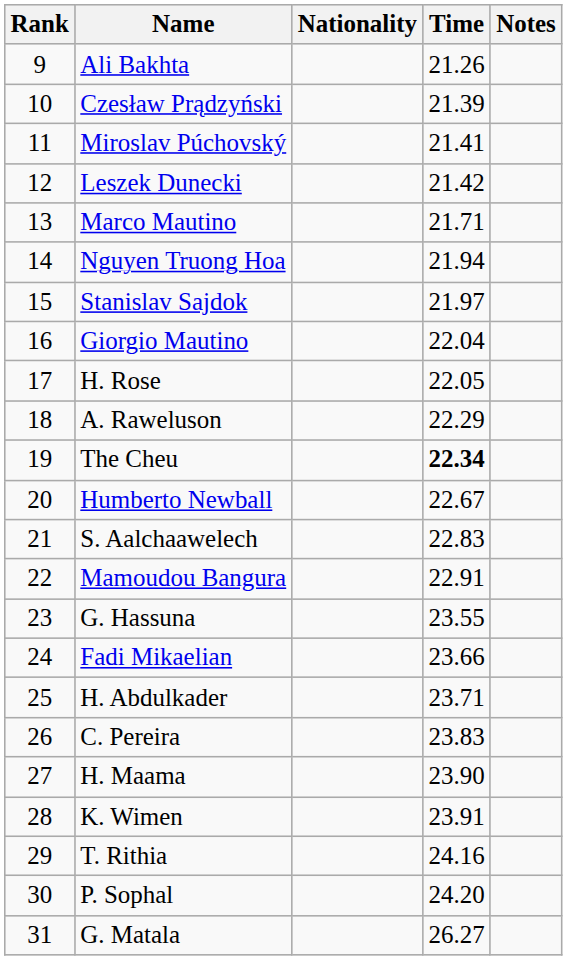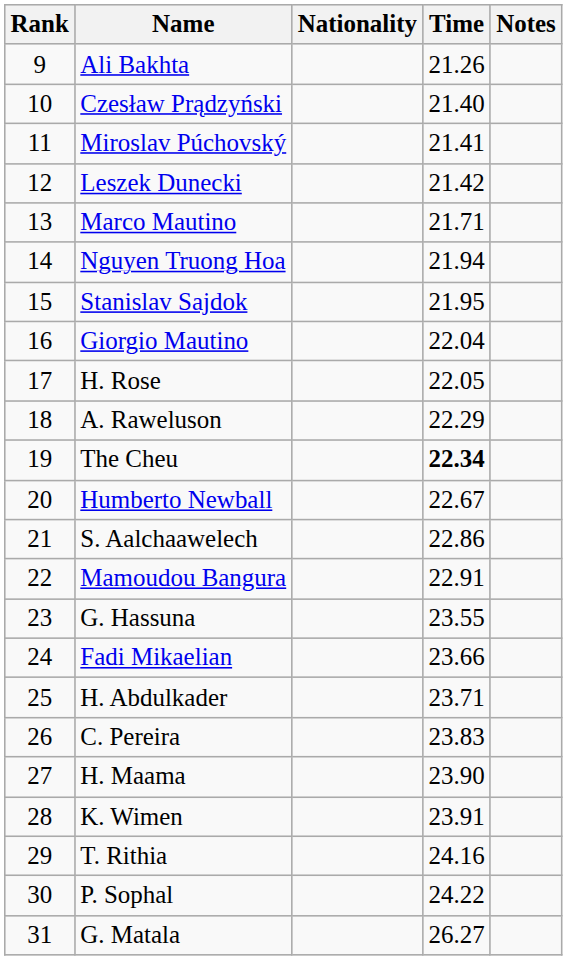Czesław Prądzyński | Time: 21.39 -> 21.40
Stanislav Sajdok | Time: 21.97 -> 21.95
S. Aalchaawelech | Time: 22.83 -> 22.86
P. Sophal | Time: 24.20 -> 24.22
